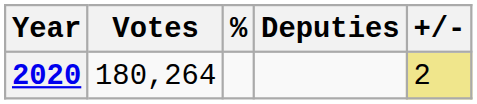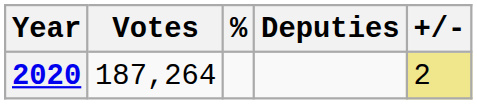2020 | Votes: 180,264 -> 187,264
